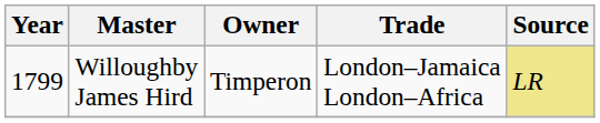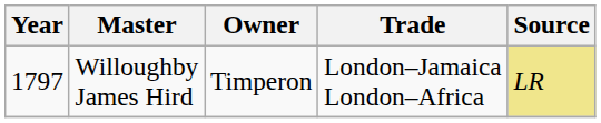Willoughby James Hird | Year: 1799 -> 1797
